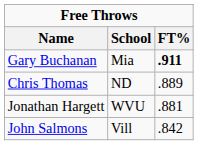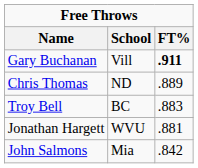Gary Buchanan | School: Mia -> Vill
+ row: Troy Bell | BC | .883
John Salmons | School: Vill -> Mia
